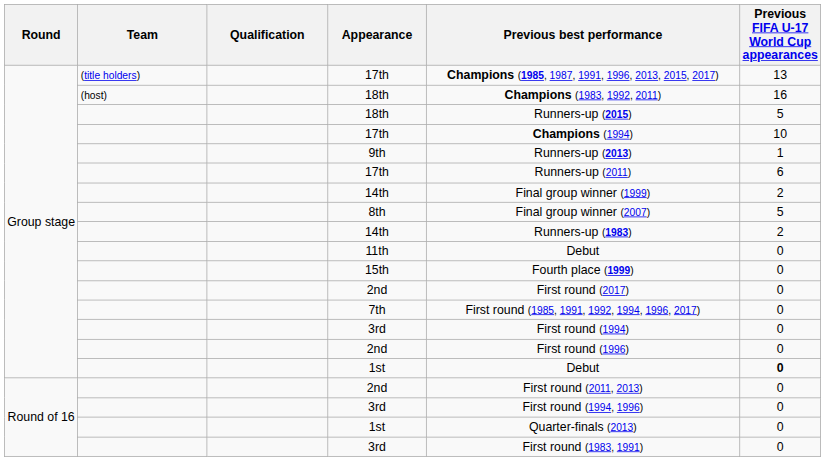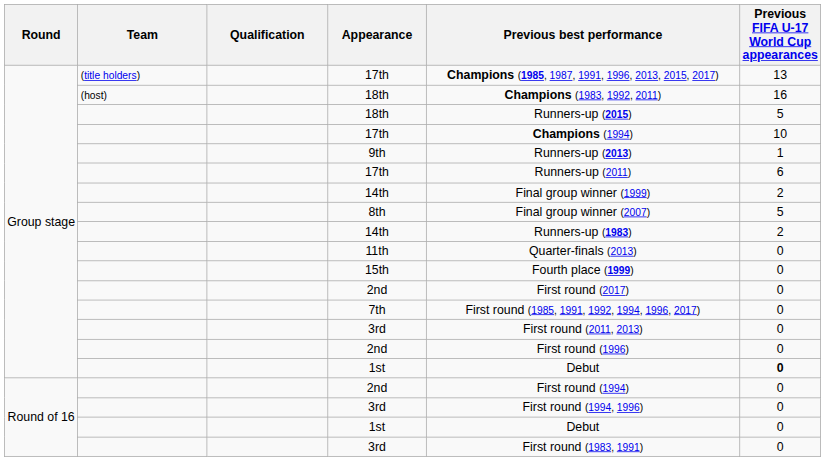11th | Previous best performance: Debut -> Quarter-finals (2013)
Group stage / 3rd | Previous best performance: First round (1994) -> First round (2011, 2013)
Round of 16 / 2nd | Previous best performance: First round (2011, 2013) -> First round (1994)
Round of 16 / 1st | Previous best performance: Quarter-finals (2013) -> Debut
